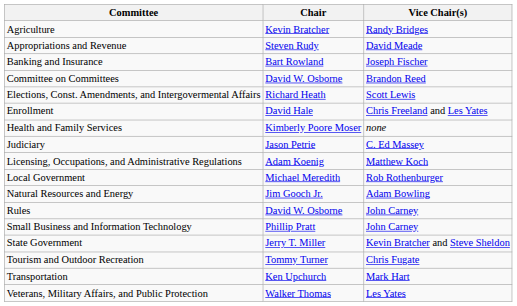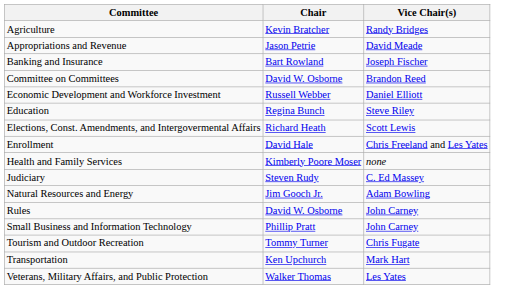Appropriations and Revenue | Chair: Steven Rudy -> Jason Petrie
+ row: Economic Development and Workforce Investment | Russell Webber | Daniel Elliott
+ row: Education | Regina Bunch | Steve Riley
Judiciary | Chair: Jason Petrie -> Steven Rudy
- row: Licensing, Occupations, and Administrative Regulations | Adam Koenig | Matthew Koch
- row: Local Government | Michael Meredith | Rob Rothenburger
- row: State Government | Jerry T. Miller | Kevin Bratcher and Steve Sheldon
